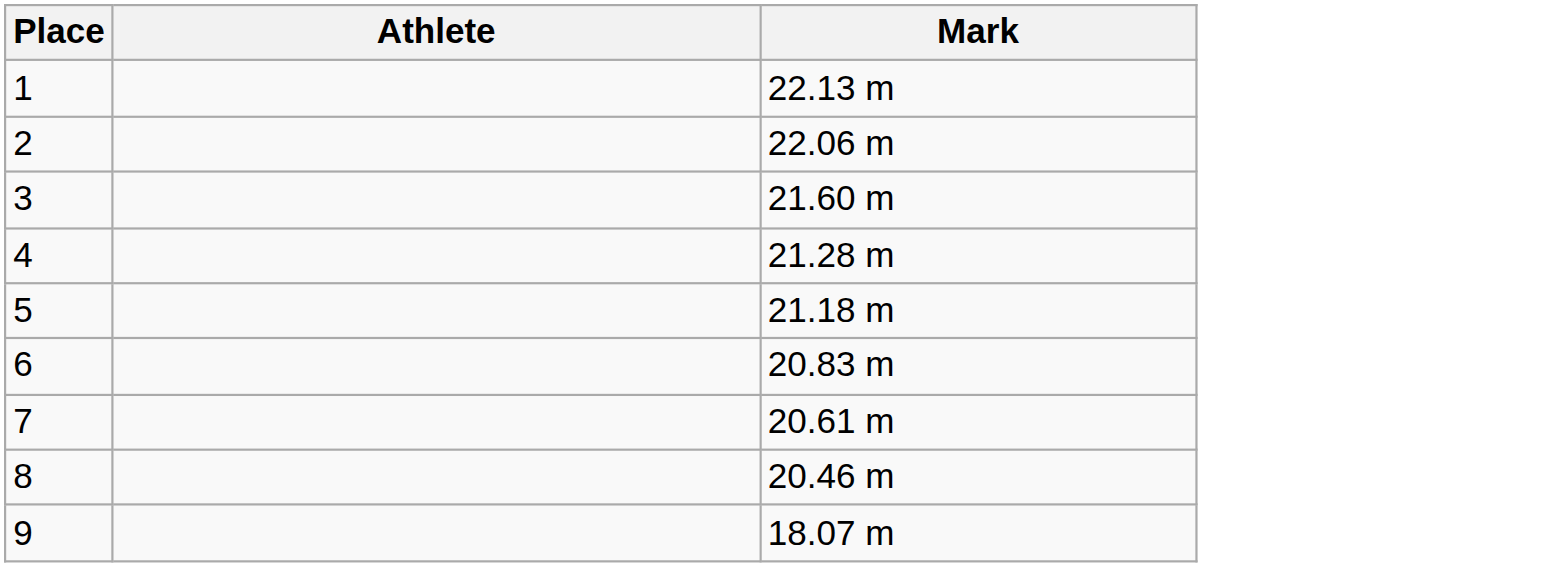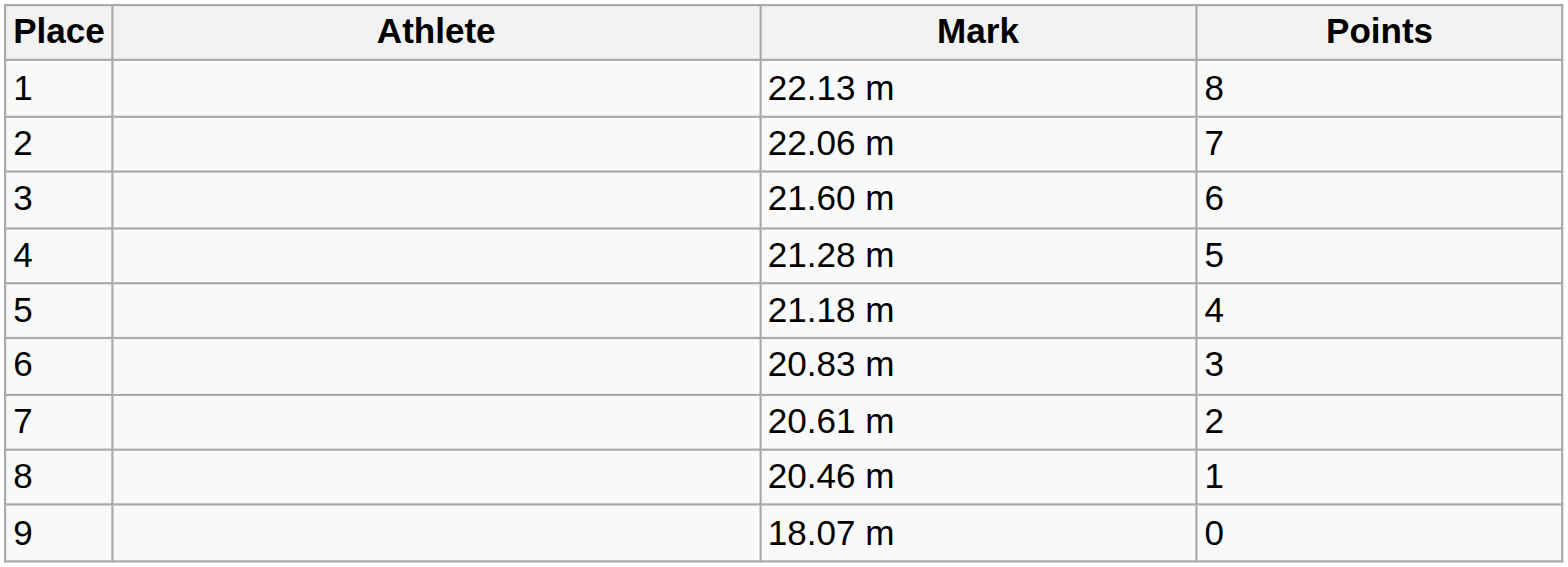+ column: Points | 8 | 7 | 6 | 5 | 4 | 3 | 2 | 1 | 0
